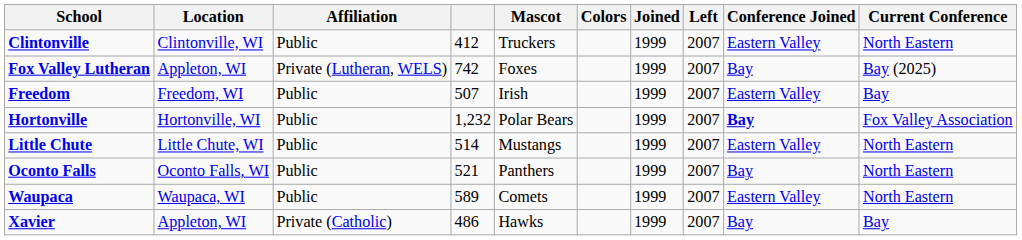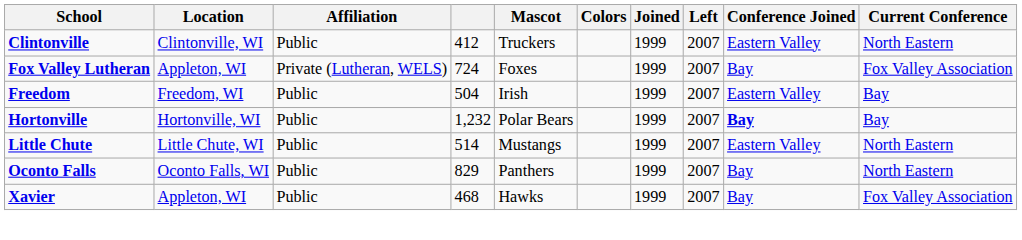Fox Valley Lutheran | column 4: 742 -> 724
Fox Valley Lutheran | Current Conference: Bay (2025) -> Fox Valley Association
Freedom | column 4: 507 -> 504
Hortonville | Current Conference: Fox Valley Association -> Bay
Oconto Falls | column 4: 521 -> 829
- row: Waupaca | Waupaca, WI | Public | 589 | Comets | 1999 | 2007 | Eastern Valley | North Eastern
Xavier | Affiliation: Private (Catholic) -> Public
Xavier | column 4: 486 -> 468
Xavier | Current Conference: Bay -> Fox Valley Association
